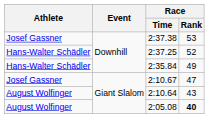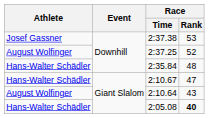2:37.25 | Athlete: Hans-Walter Schädler -> August Wolfinger
2:35.84 | Race / Rank: 49 -> 48
2:10.67 | Athlete: Josef Gassner -> Hans-Walter Schädler
2:05.08 | Athlete: August Wolfinger -> Hans-Walter Schädler
